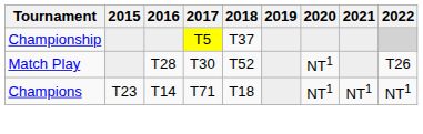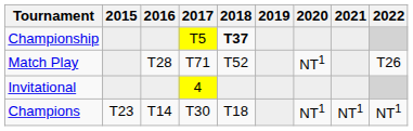Championship | 2018: normal -> bold
Match Play | 2017: T30 -> T71
+ row: Invitational | 4
Champions | 2017: T71 -> T30
